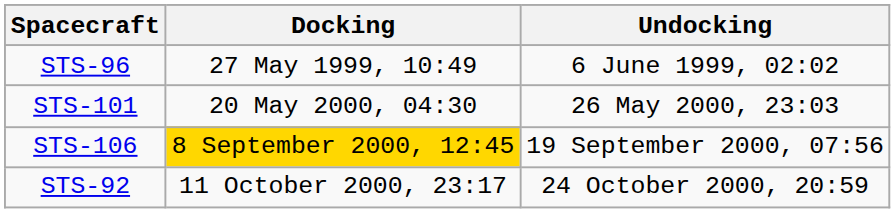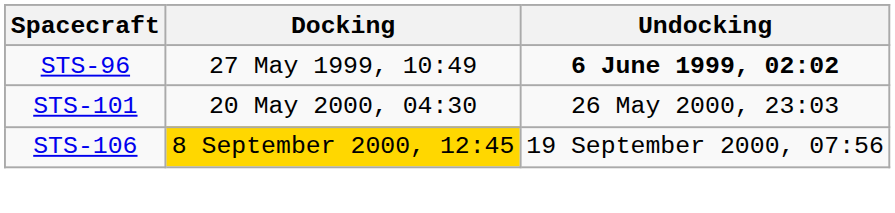STS-96 | Undocking: normal -> bold
- row: STS-92 | 11 October 2000, 23:17 | 24 October 2000, 20:59
